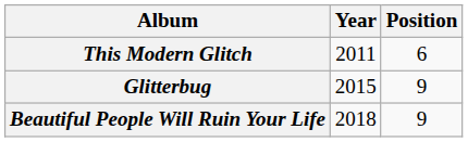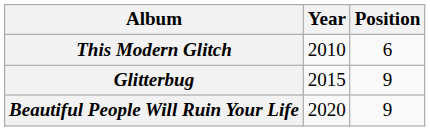This Modern Glitch | Year: 2011 -> 2010
Beautiful People Will Ruin Your Life | Year: 2018 -> 2020
